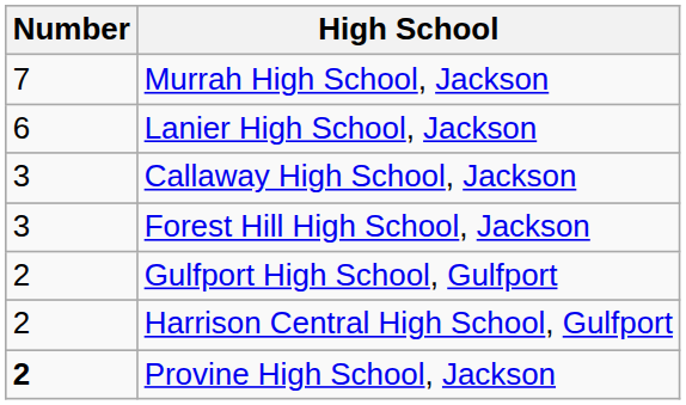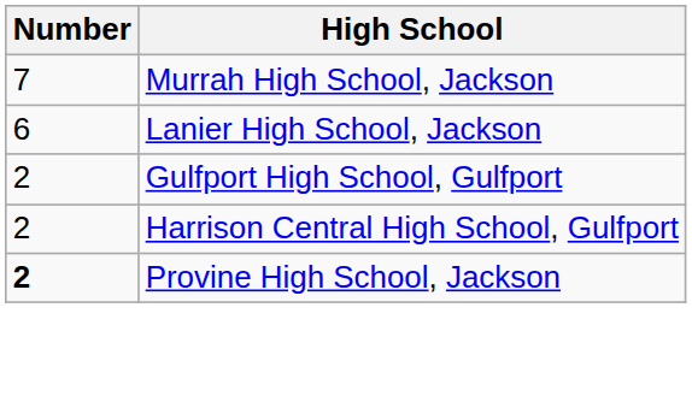- row: 3 | Callaway High School, Jackson
- row: 3 | Forest Hill High School, Jackson
